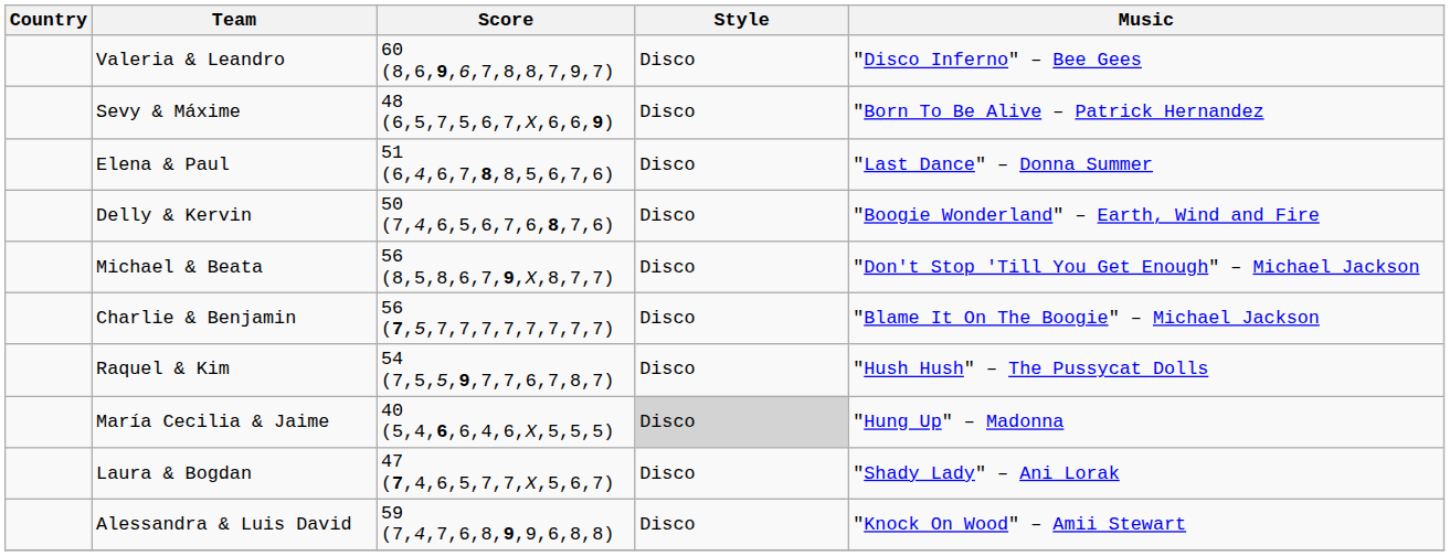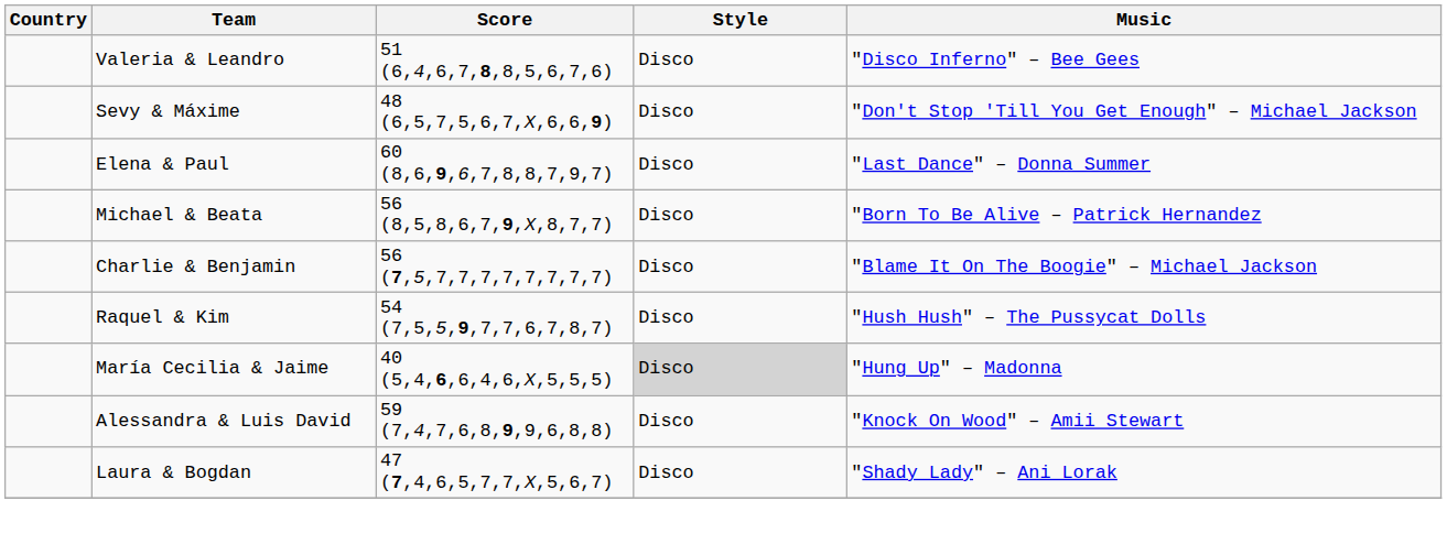Valeria & Leandro | Score: 60 (8,6,9,6,7,8,8,7,9,7) -> 51 (6,4,6,7,8,8,5,6,7,6)
Sevy & Máxime | Music: "Born To Be Alive – Patrick Hernandez -> "Don't Stop 'Till You Get Enough" – Michael Jackson
Elena & Paul | Score: 51 (6,4,6,7,8,8,5,6,7,6) -> 60 (8,6,9,6,7,8,8,7,9,7)
- row: Delly & Kervin | 50 (7,4,6,5,6,7,6,8,7,6) | Disco | "Boogie Wonderland" – Earth, Wind and Fire
Michael & Beata | Music: "Don't Stop 'Till You Get Enough" – Michael Jackson -> "Born To Be Alive – Patrick Hernandez
rows swapped: Alessandra & Luis David <-> Laura & Bogdan
